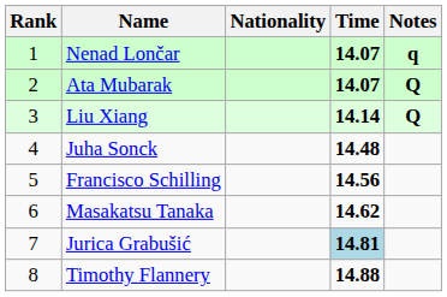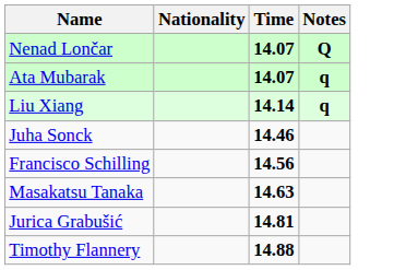- column: Rank | 1 | 2 | 3 | 4 | 5 | 6 | 7 | 8
Nenad Lončar | Notes: q -> Q
Ata Mubarak | Notes: Q -> q
Liu Xiang | Notes: Q -> q
Juha Sonck | Time: 14.48 -> 14.46
Masakatsu Tanaka | Time: 14.62 -> 14.63
Jurica Grabušić | Time: lightblue background -> no background
